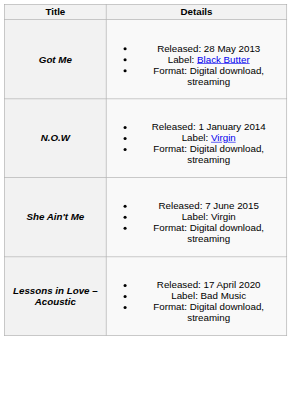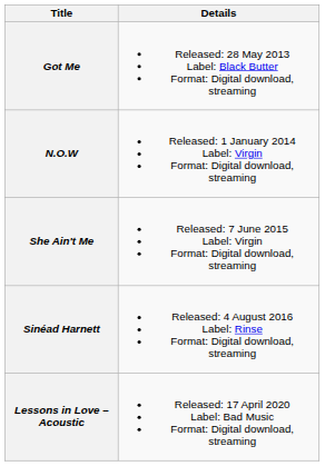+ row: Sinéad Harnett | Released: 4 August 2016 Label: Rinse Format: Digital download, streaming
